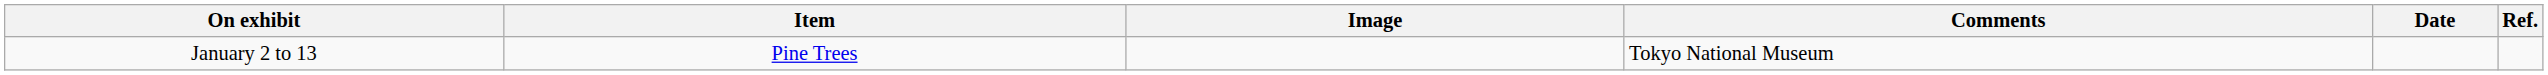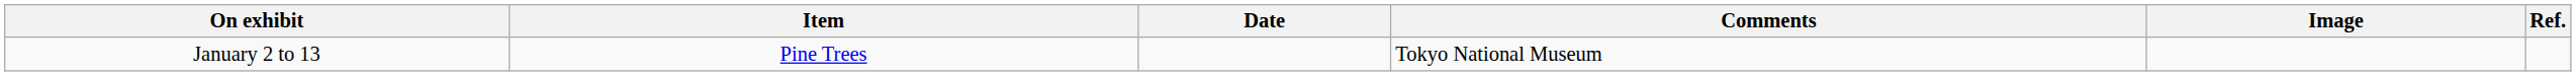columns swapped: Date <-> Image
